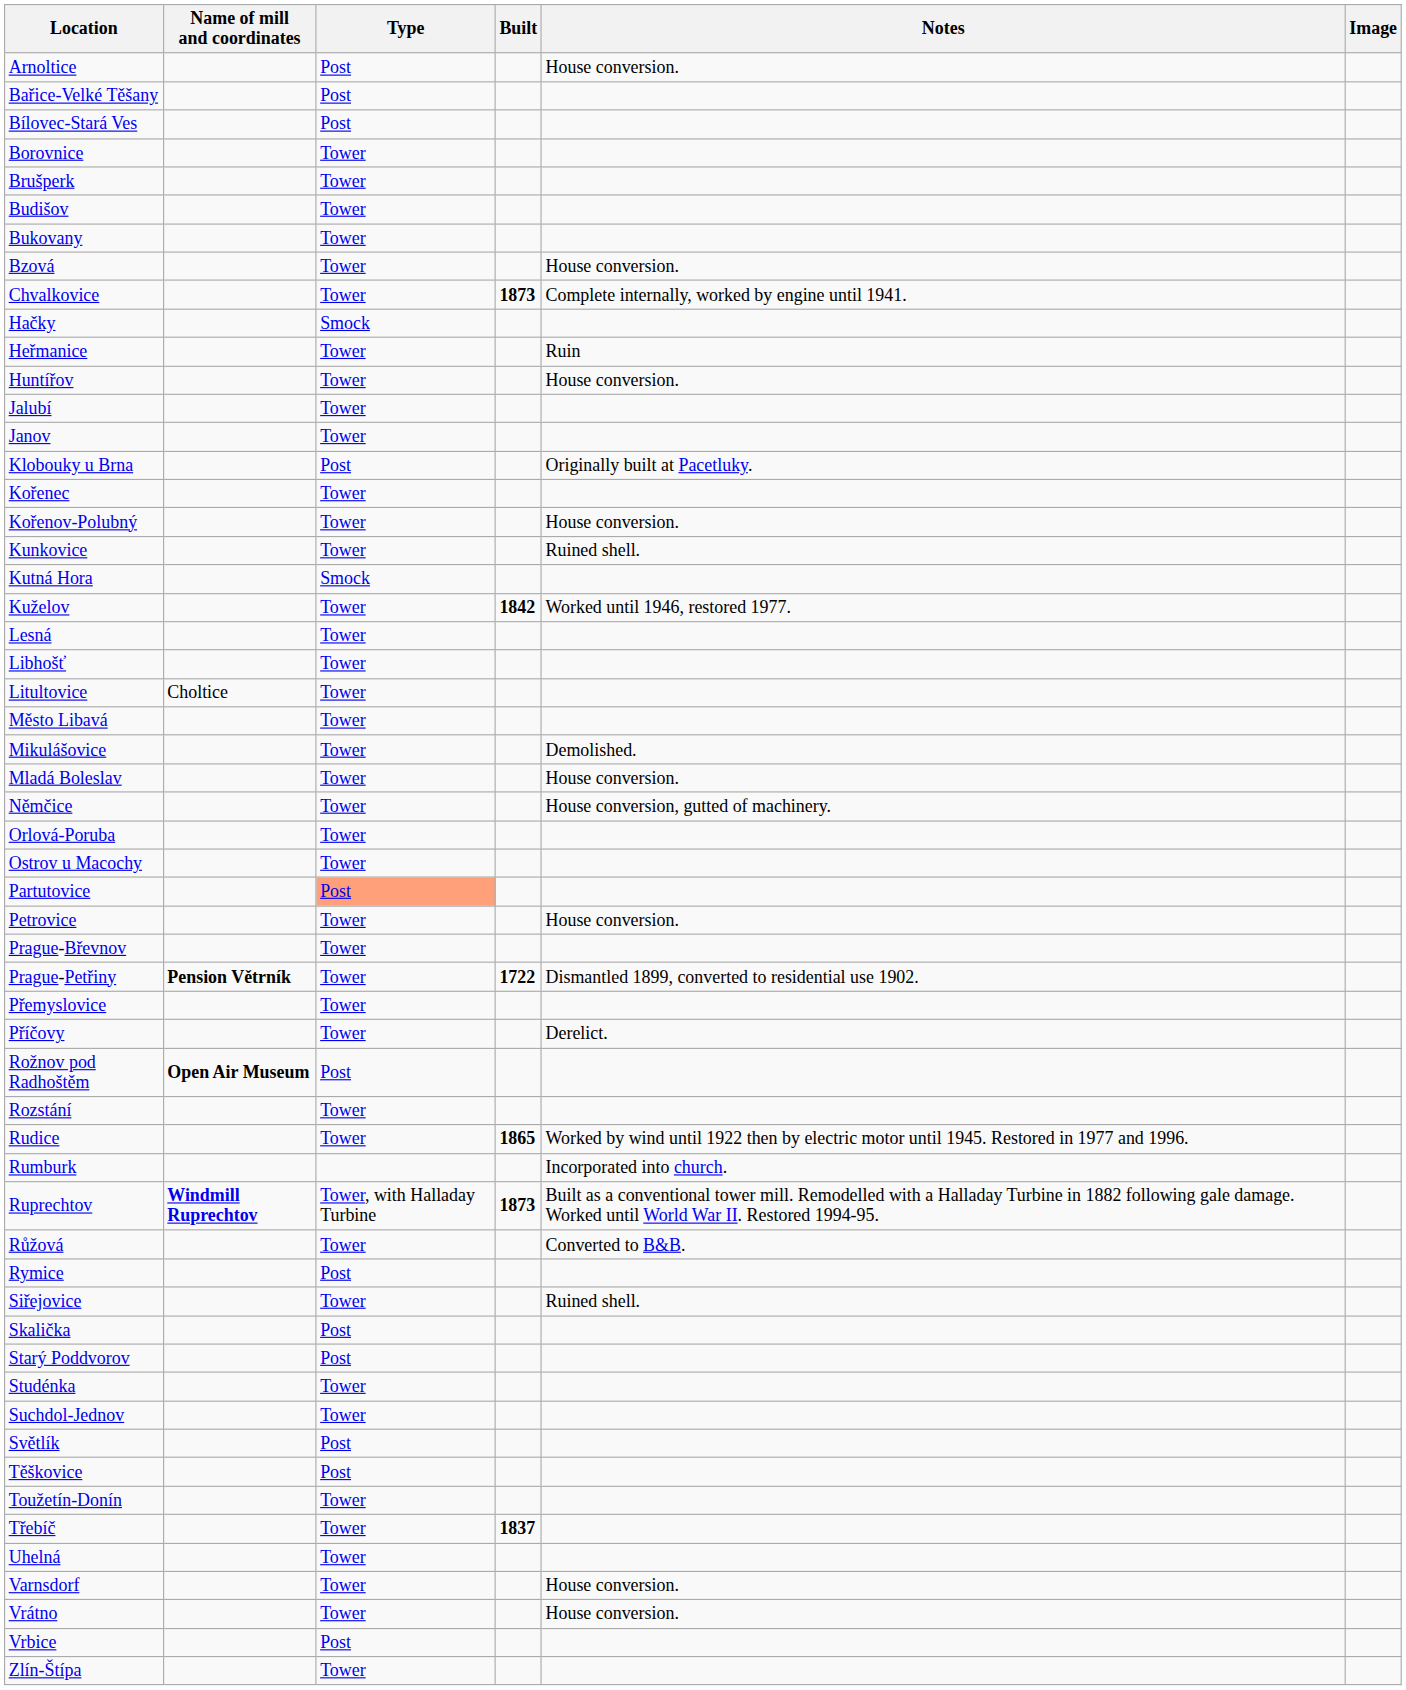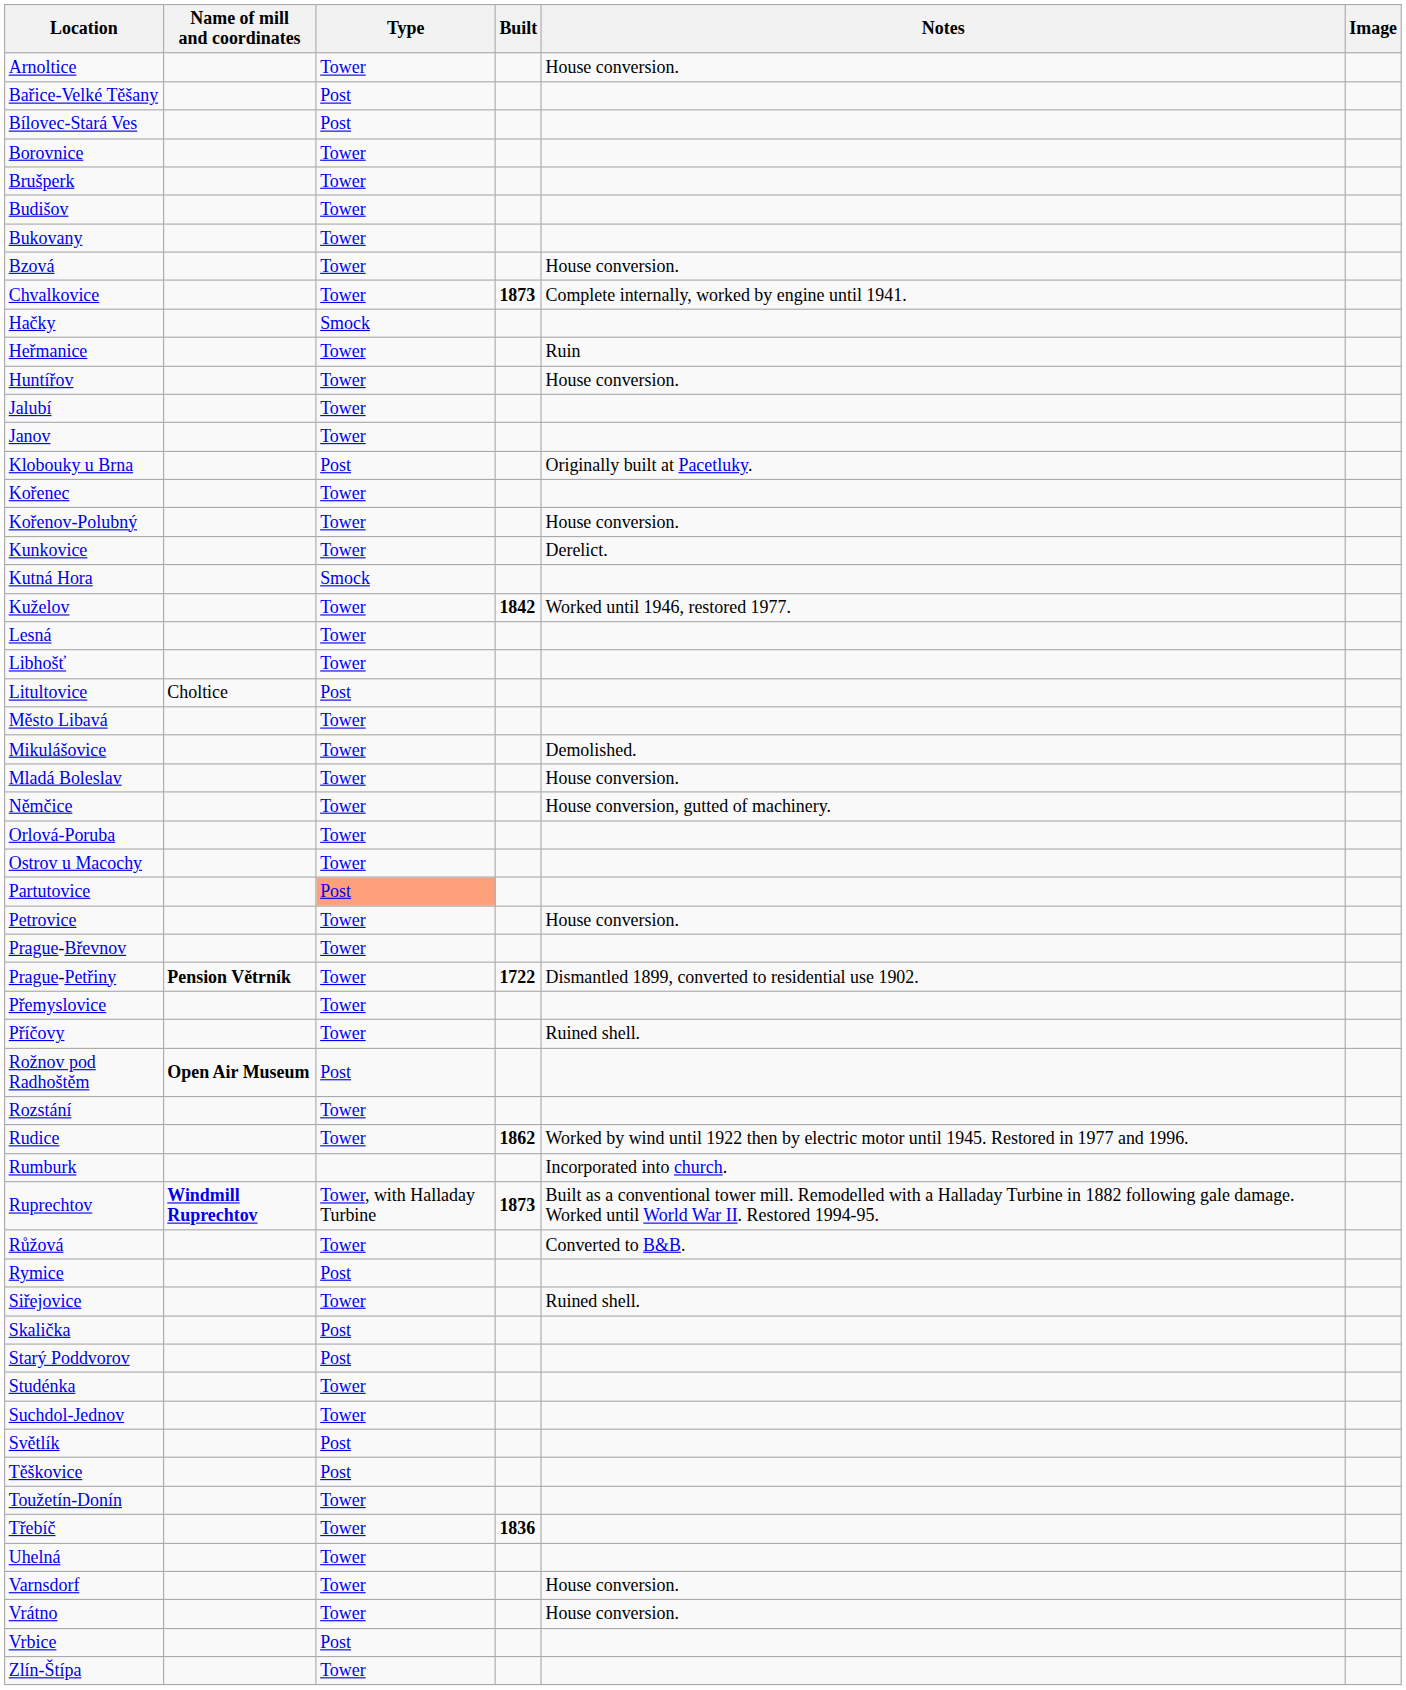Arnoltice | Type: Post -> Tower
Kunkovice | Notes: Ruined shell. -> Derelict.
Litultovice | Type: Tower -> Post
Příčovy | Notes: Derelict. -> Ruined shell.
Rudice | Built: 1865 -> 1862
Třebíč | Built: 1837 -> 1836
